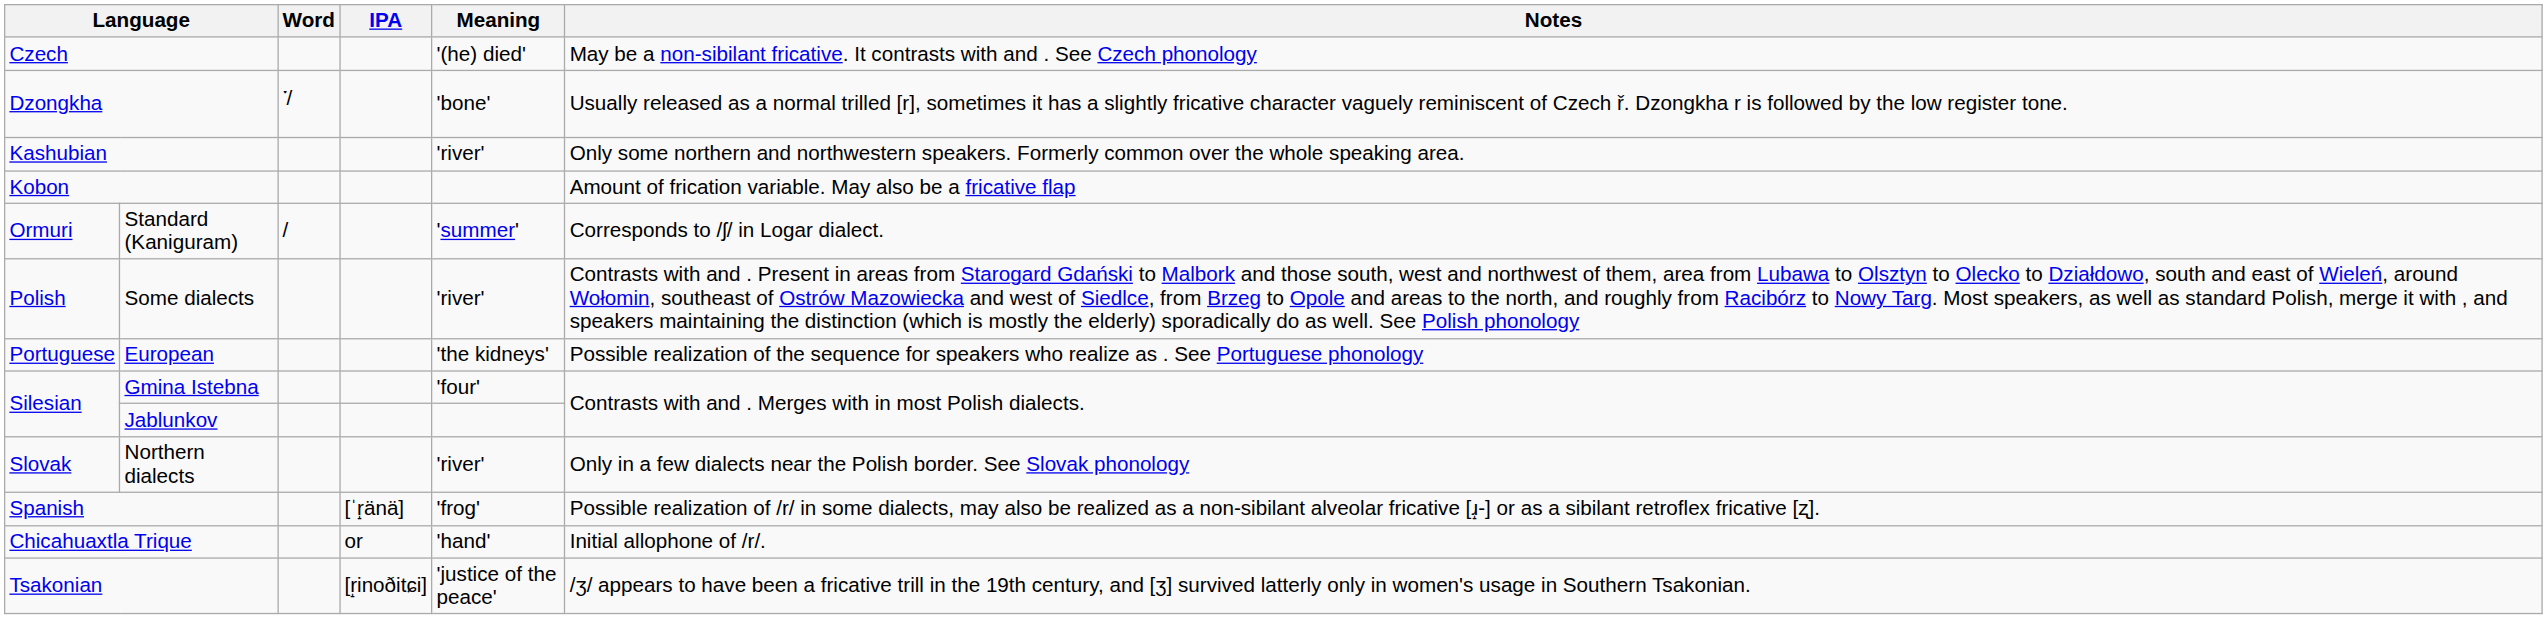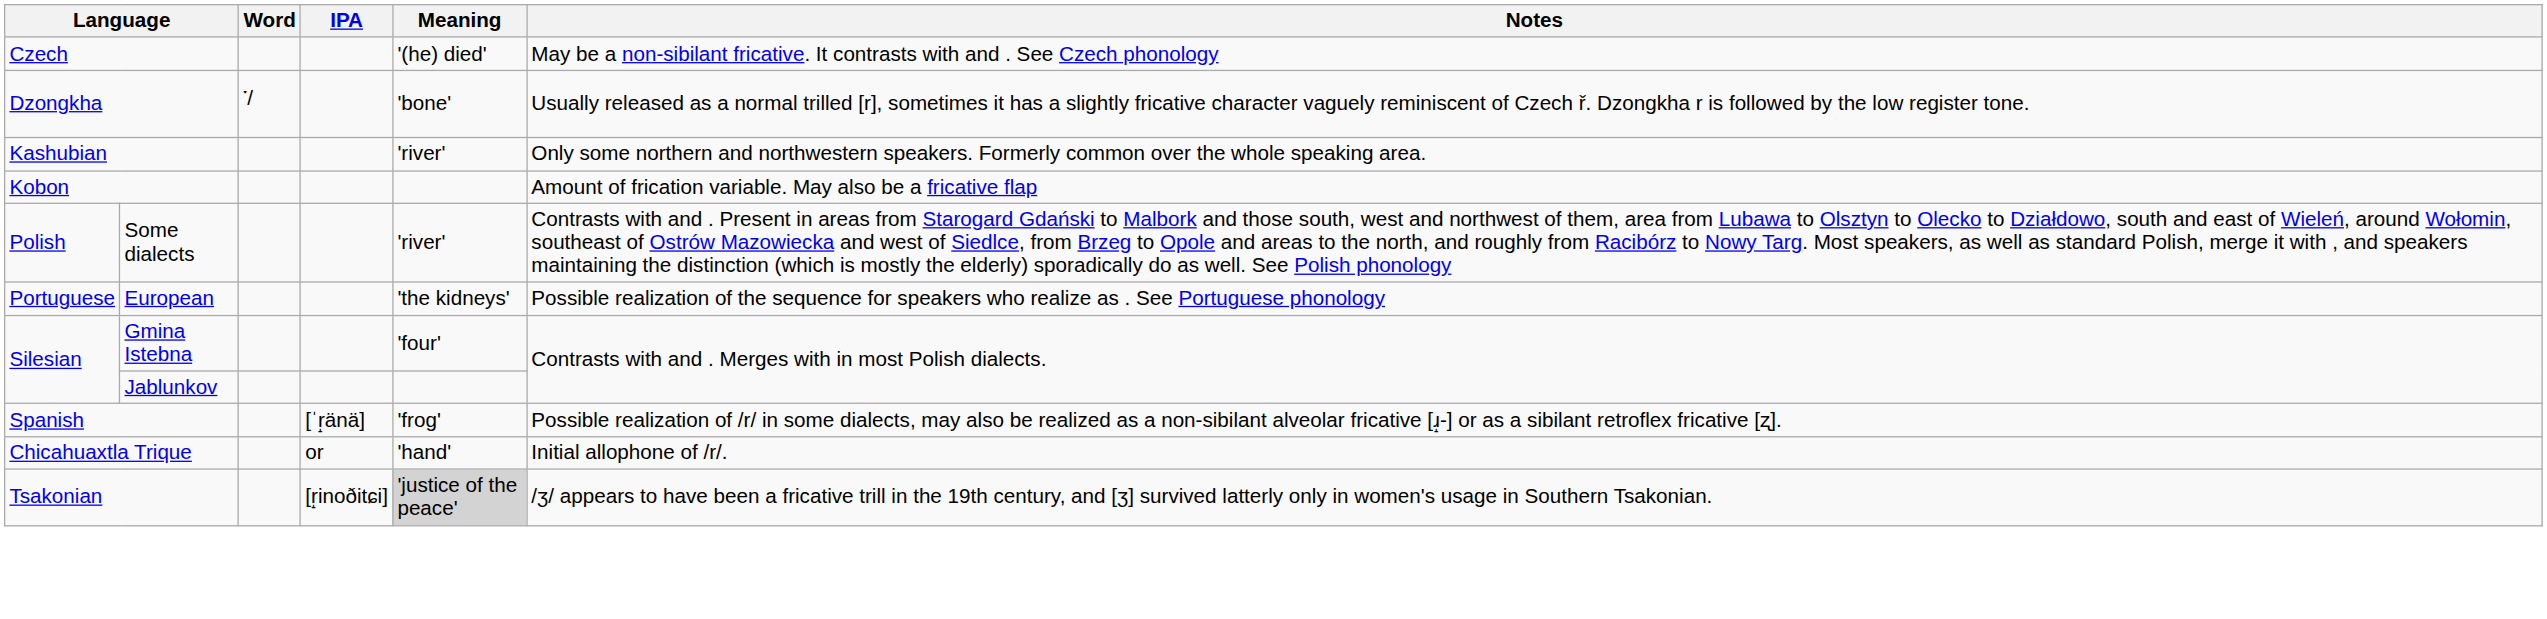- row: Ormuri | Standard (Kaniguram) | / | 'summer' | Corresponds to /ʃ/ in Logar dialect.
- row: Slovak | Northern dialects | 'river' | Only in a few dialects near the Polish border. See Slovak phonology
Tsakonian | Meaning: no background -> lightgrey background
